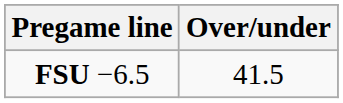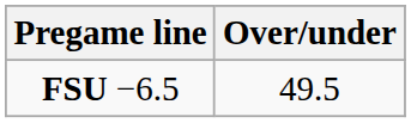FSU −6.5 | Over/under: 41.5 -> 49.5
